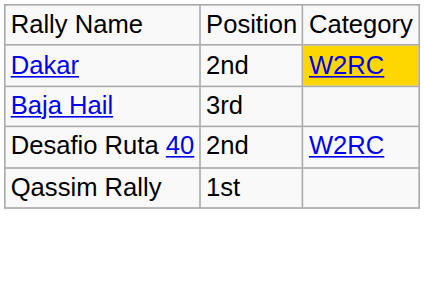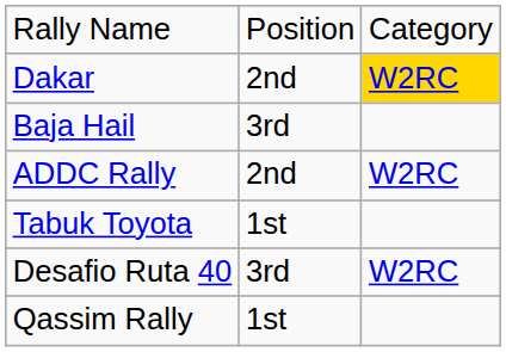+ row: ADDC Rally | 2nd | W2RC
+ row: Tabuk Toyota | 1st
Desafio Ruta 40 | column 2: 2nd -> 3rd
